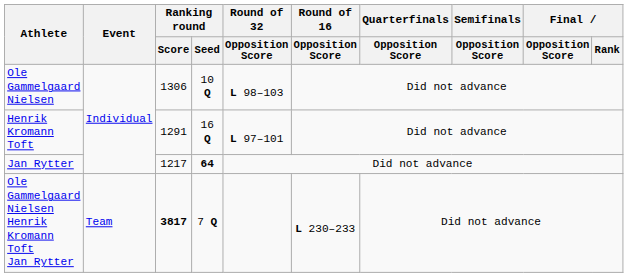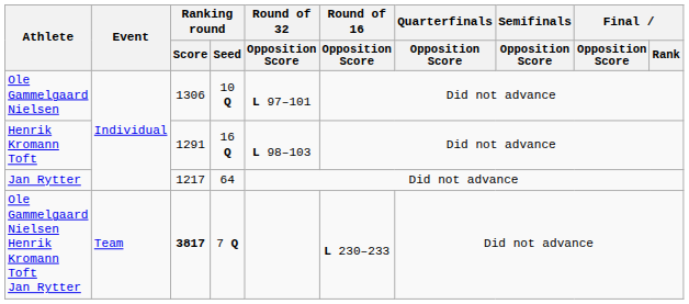Ole Gammelgaard Nielsen | Round of 32 / Opposition Score: L 98–103 -> L 97–101
Henrik Kromann Toft | Round of 32 / Opposition Score: L 97–101 -> L 98–103
Jan Rytter | Ranking round / Seed: bold -> normal
